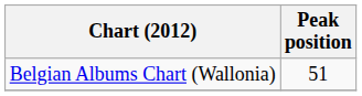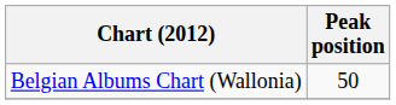Belgian Albums Chart (Wallonia) | Peak position: 51 -> 50
